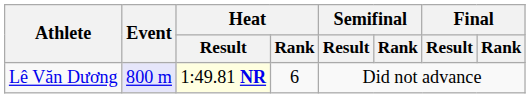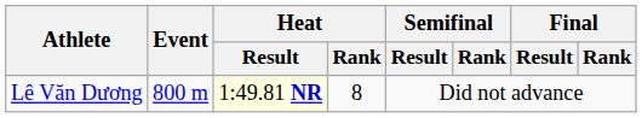Lê Văn Dương | Event: lavender background -> no background
Lê Văn Dương | Heat / Rank: 6 -> 8
